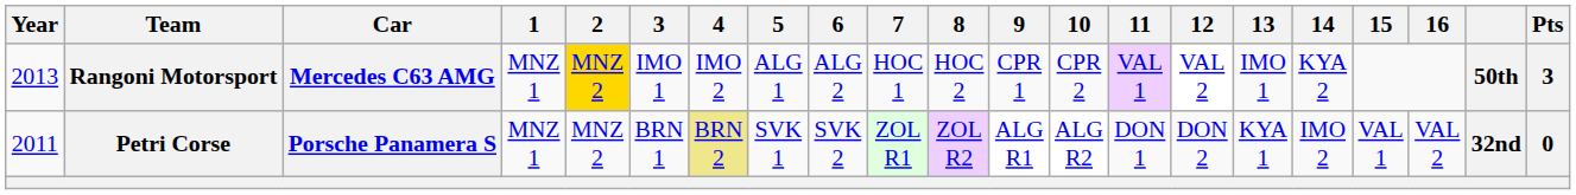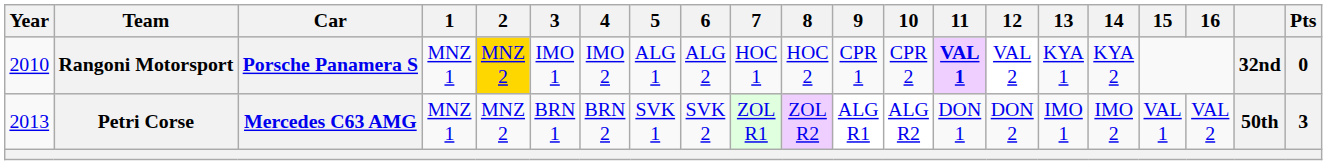Rangoni Motorsport | Year: 2013 -> 2010
Rangoni Motorsport | Car: Mercedes C63 AMG -> Porsche Panamera S
Rangoni Motorsport | 11: normal -> bold
Rangoni Motorsport | 13: IMO 1 -> KYA 1
Rangoni Motorsport | column 20: 50th -> 32nd
Rangoni Motorsport | Pts: 3 -> 0
Petri Corse | Year: 2011 -> 2013
Petri Corse | Car: Porsche Panamera S -> Mercedes C63 AMG
Petri Corse | 4: khaki background -> no background
Petri Corse | 13: KYA 1 -> IMO 1
Petri Corse | column 20: 32nd -> 50th
Petri Corse | Pts: 0 -> 3
